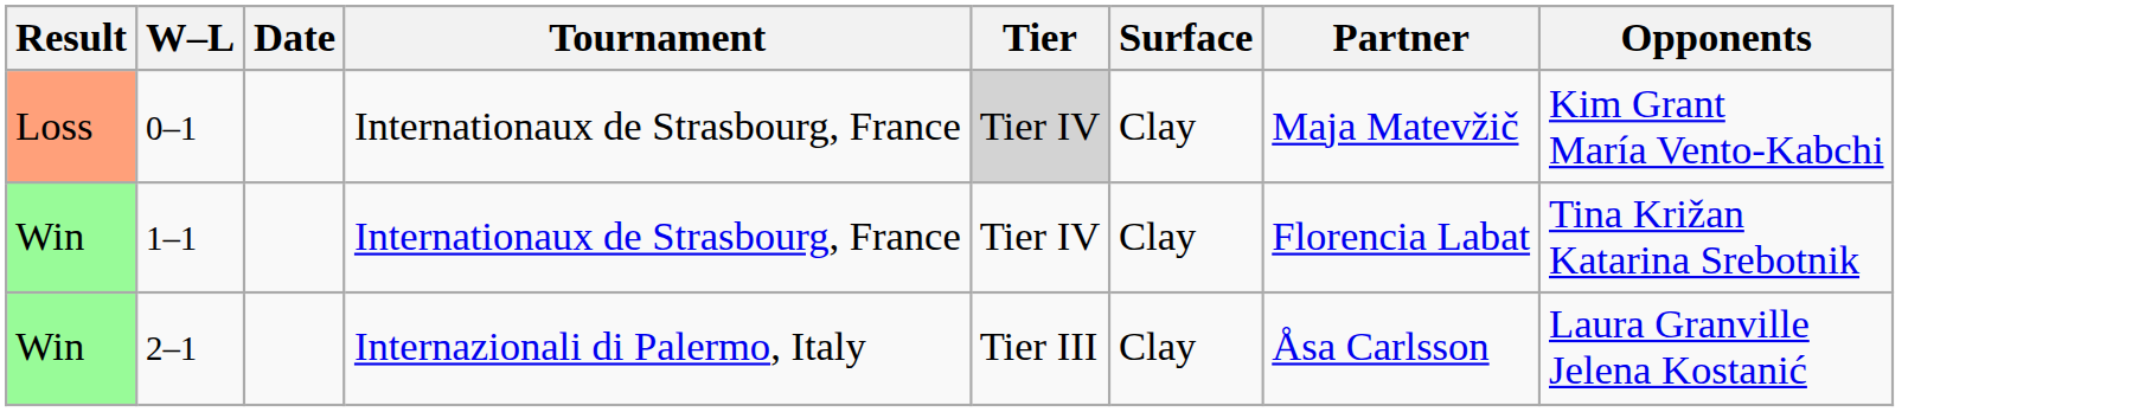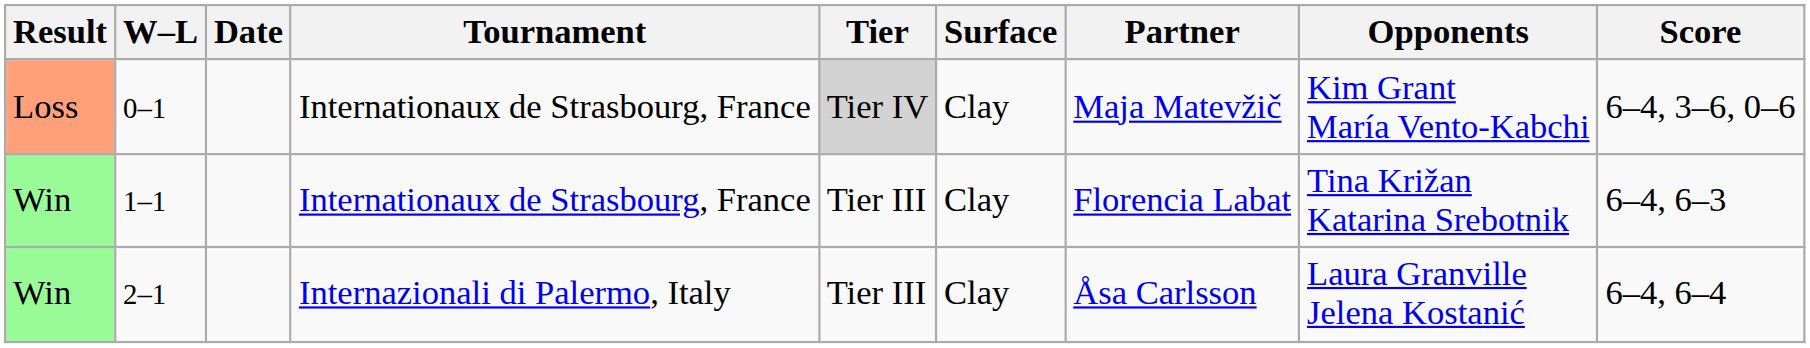+ column: Score | 6–4, 3–6, 0–6 | 6–4, 6–3 | 6–4, 6–4
1–1 | Tier: Tier IV -> Tier III
